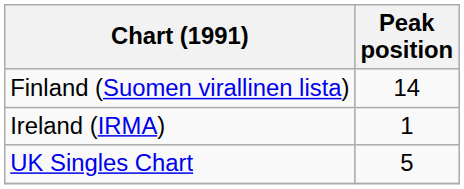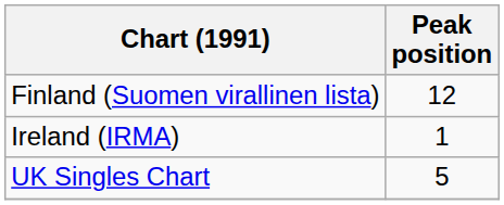Finland (Suomen virallinen lista) | Peak position: 14 -> 12
